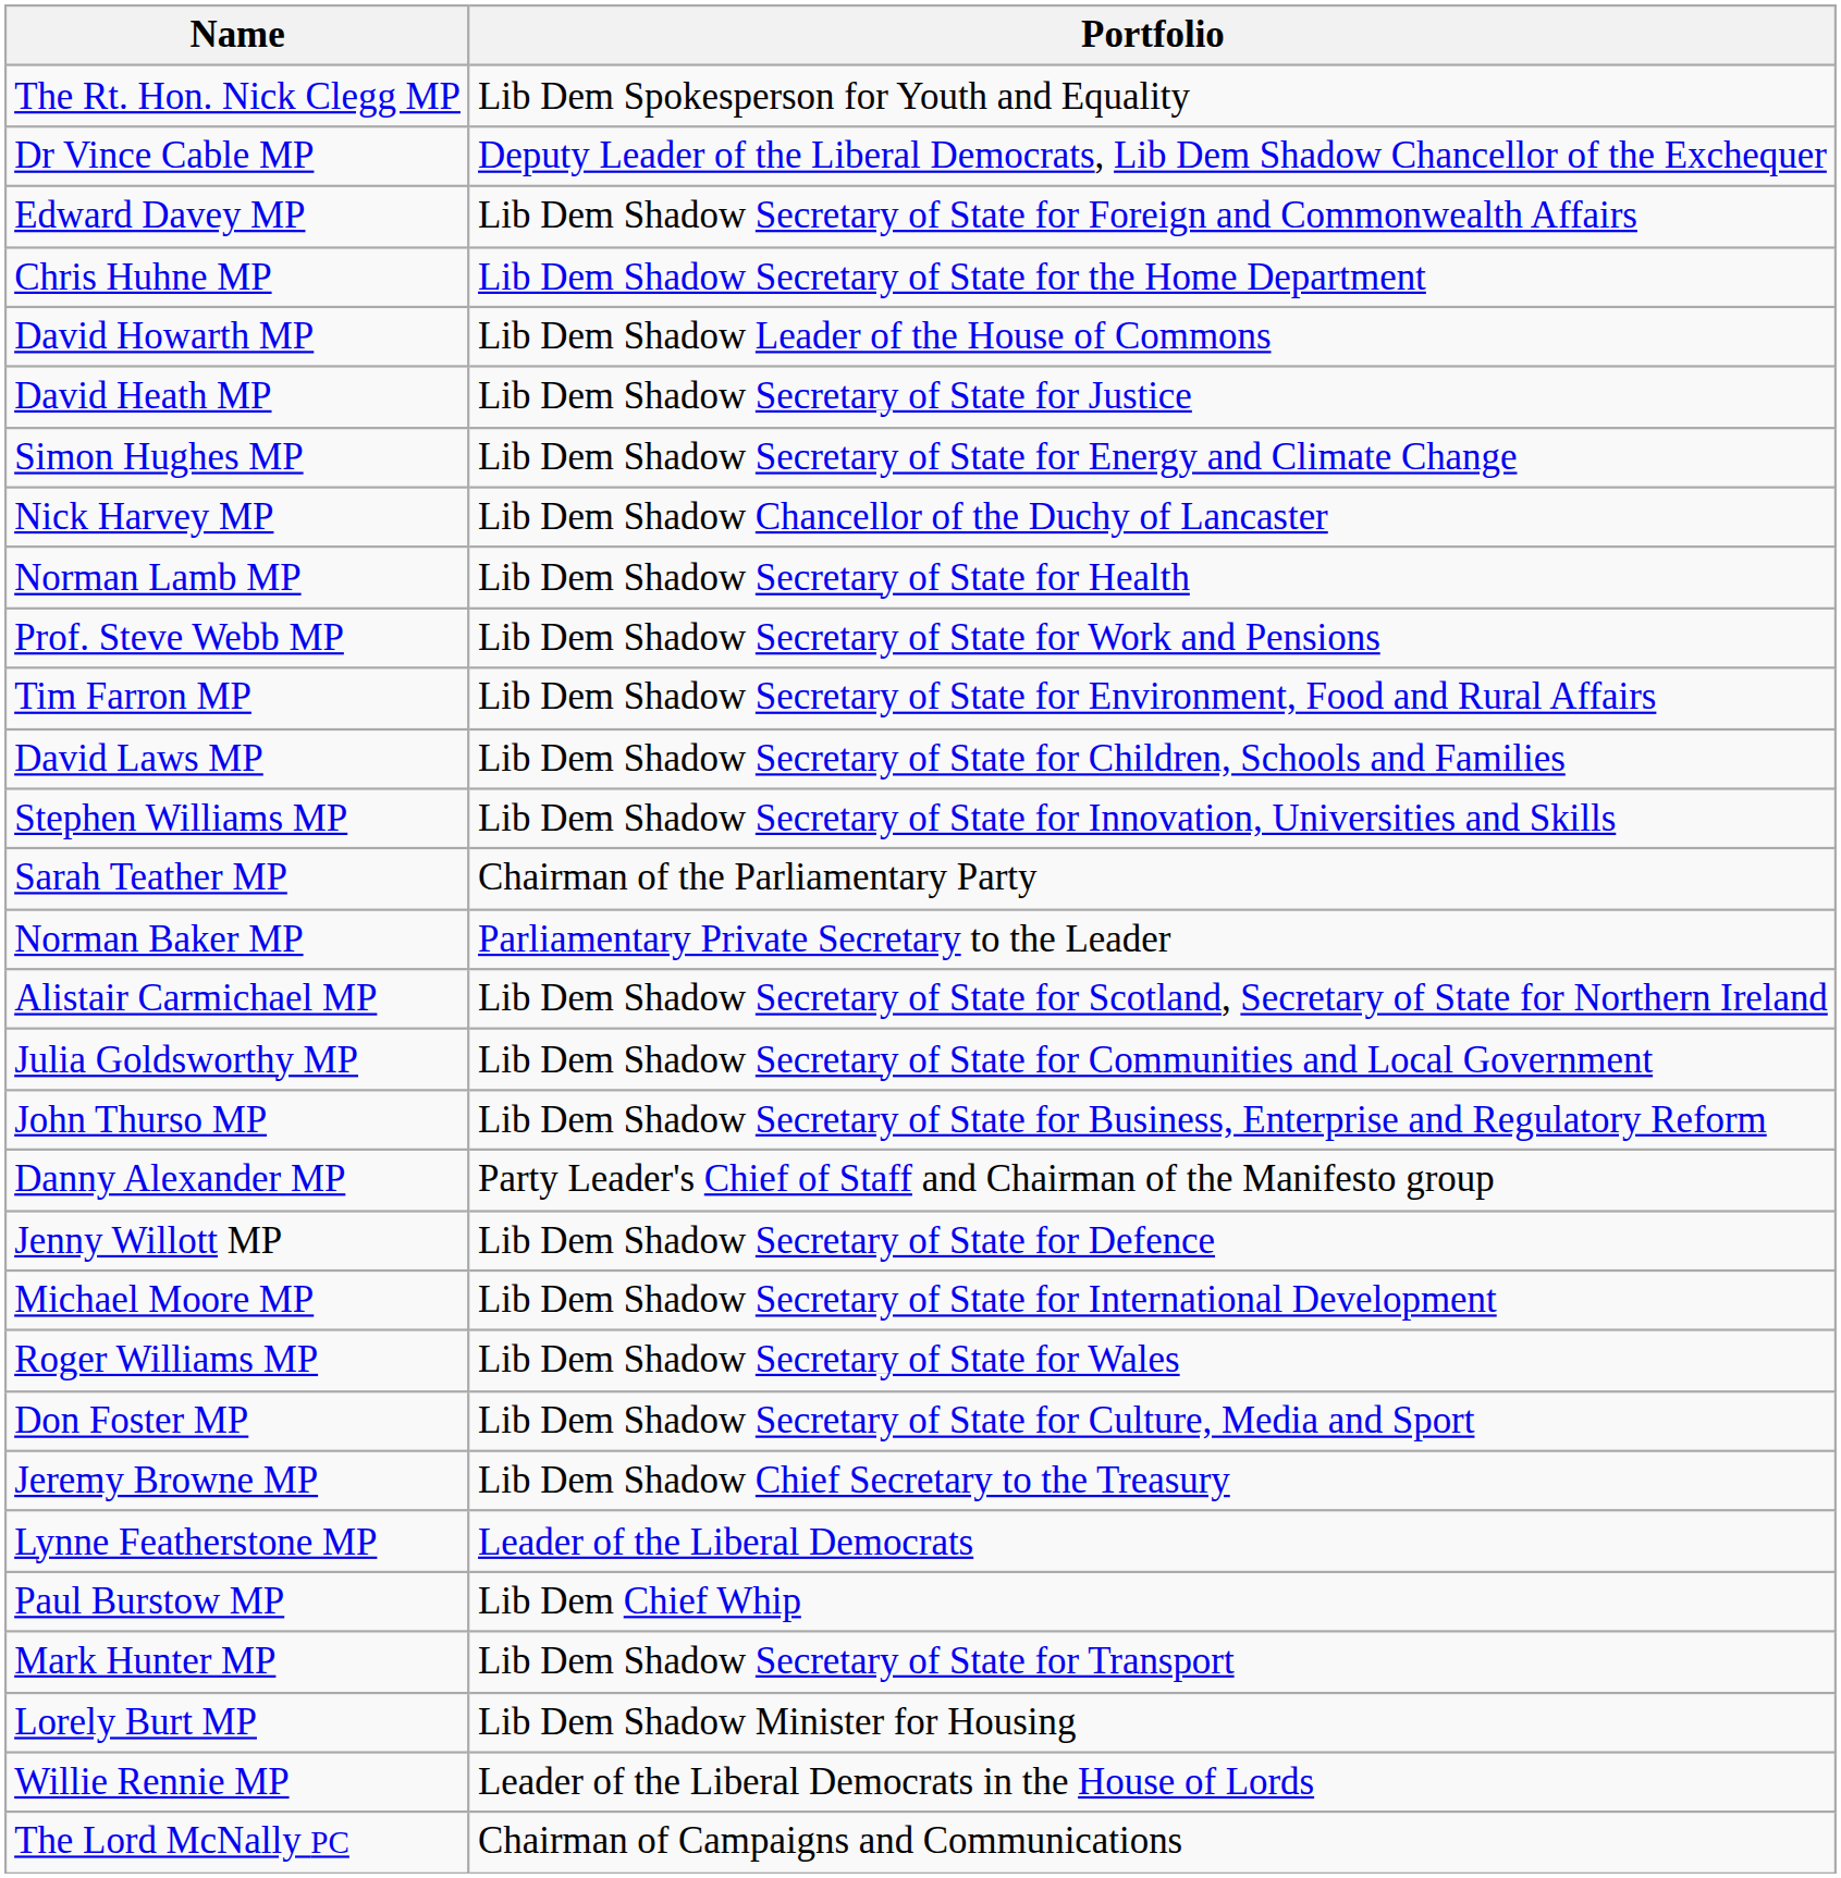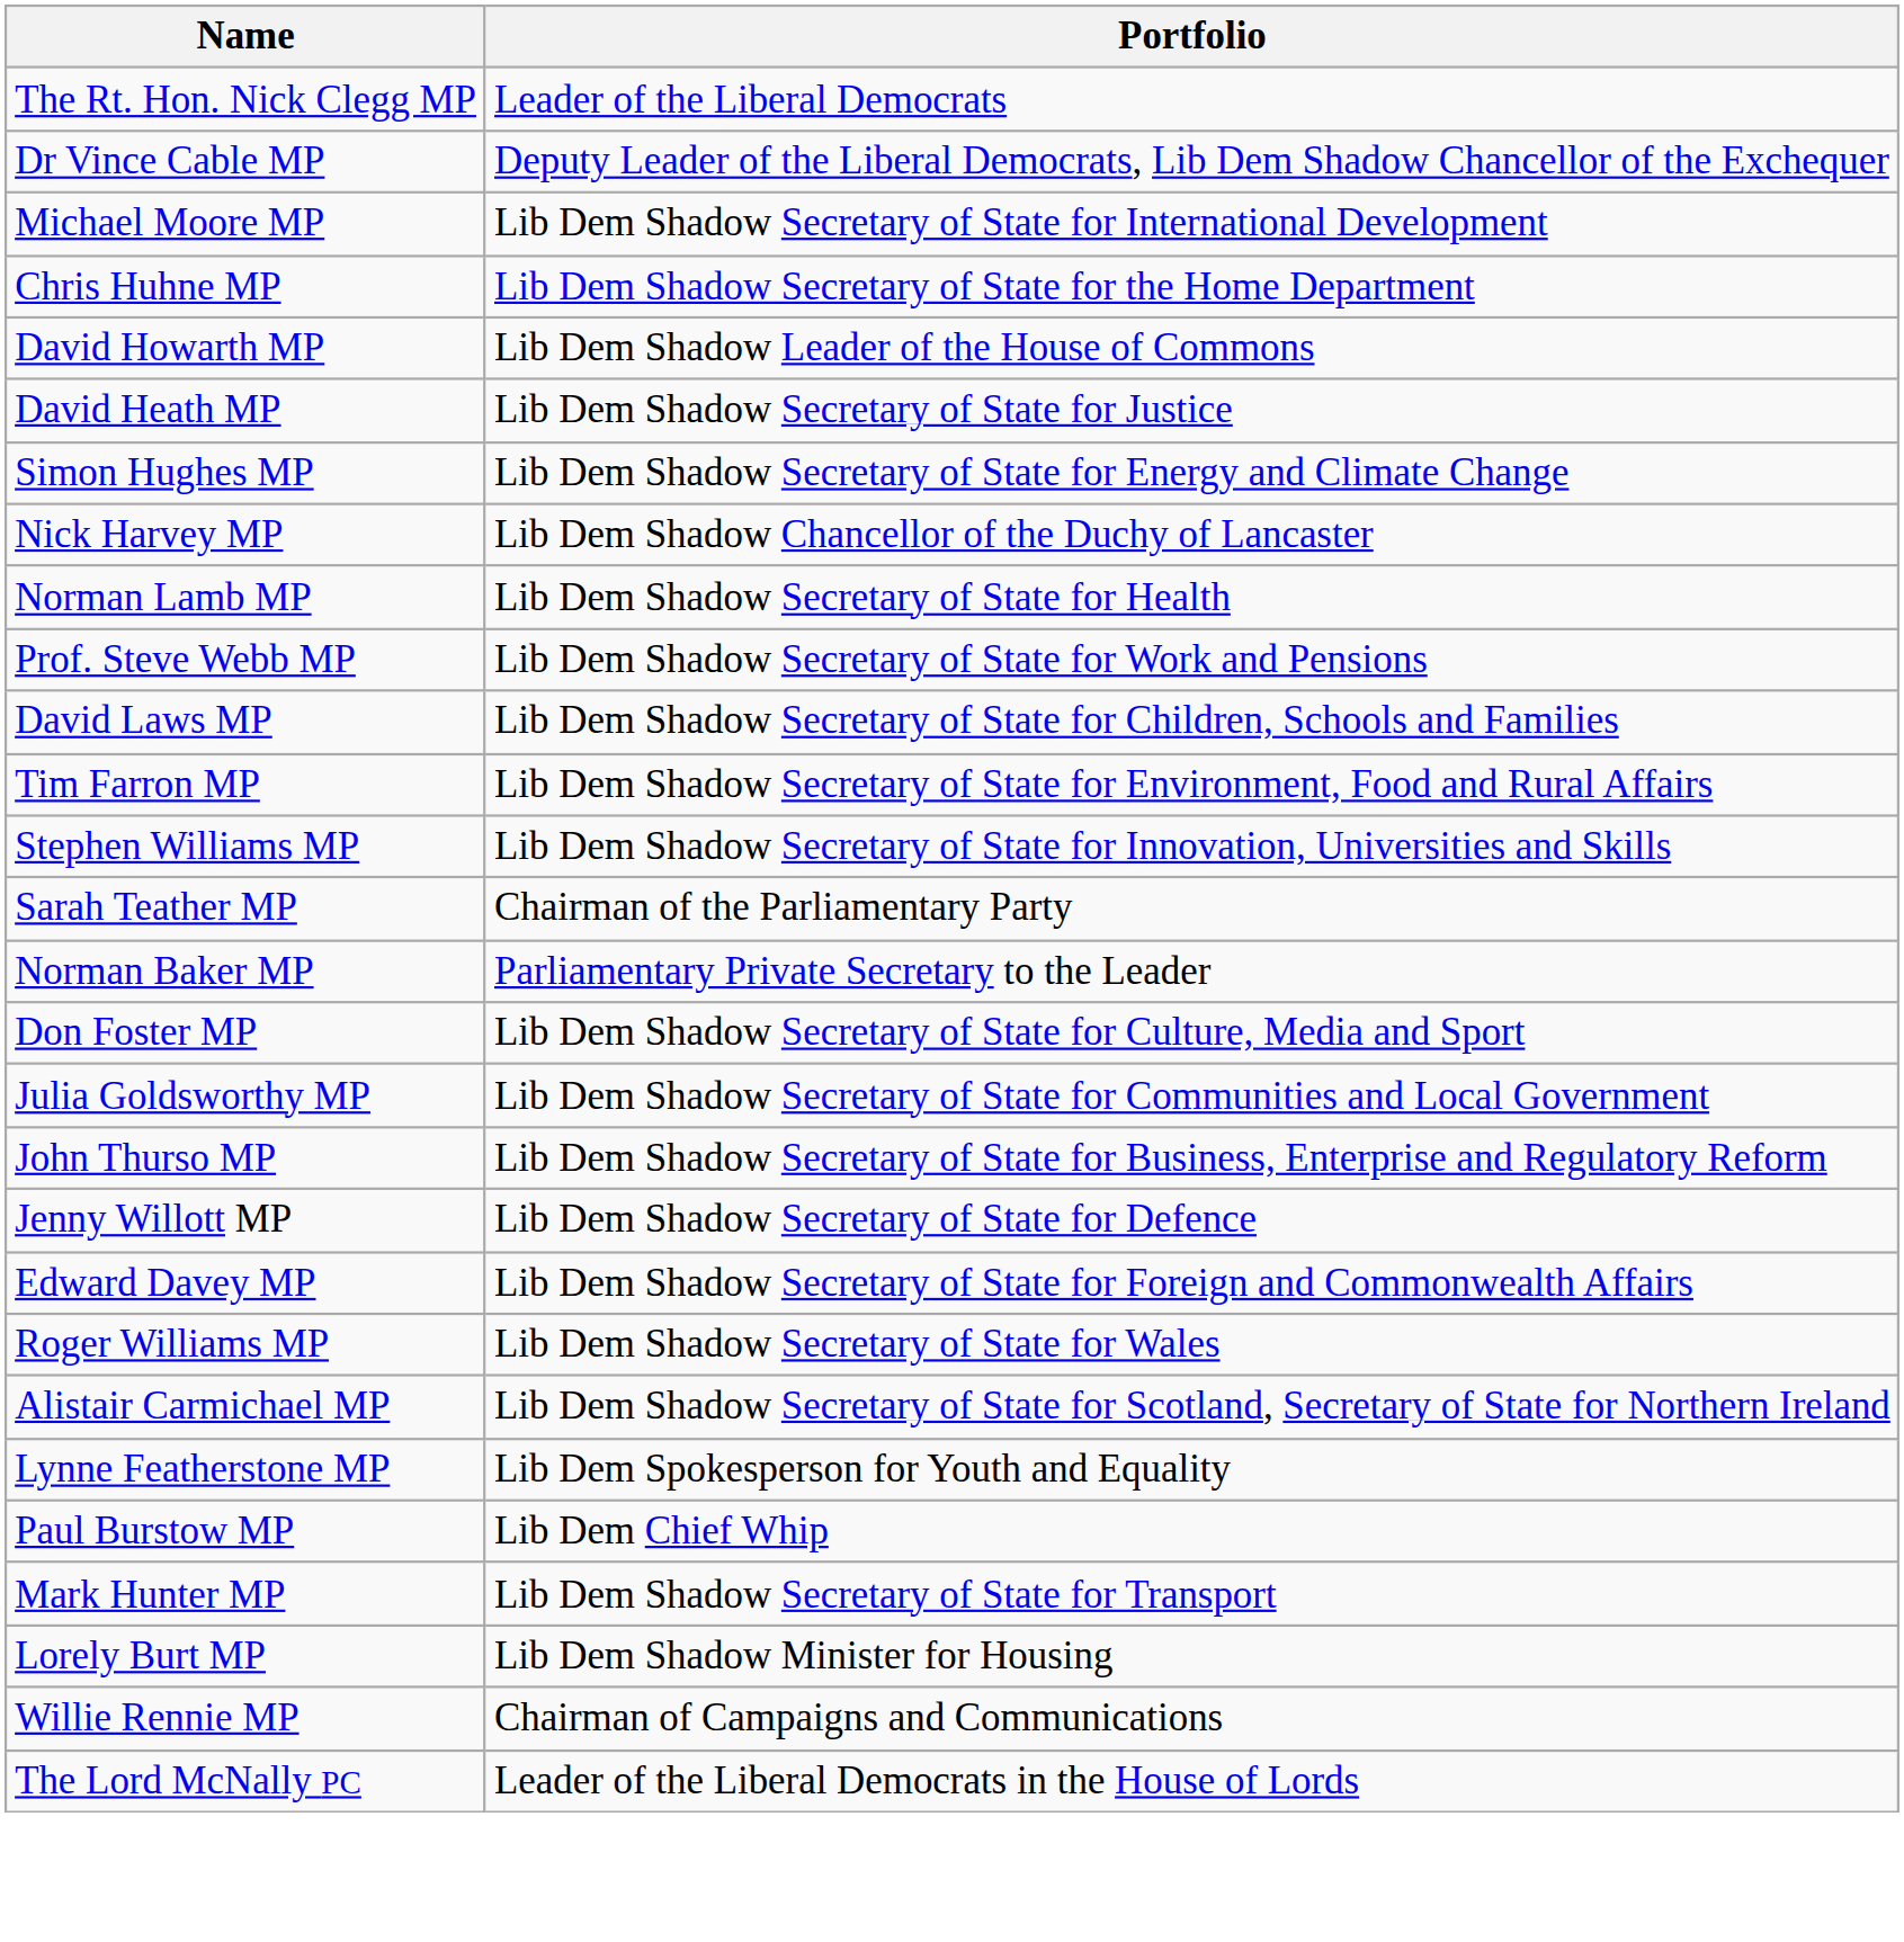The Rt. Hon. Nick Clegg MP | Portfolio: Lib Dem Spokesperson for Youth and Equality -> Leader of the Liberal Democrats
rows swapped: Edward Davey MP <-> Michael Moore MP
rows swapped: Tim Farron MP <-> David Laws MP
rows swapped: Don Foster MP <-> Alistair Carmichael MP
- row: Danny Alexander MP | Party Leader's Chief of Staff and Chairman of the Manifesto group
- row: Jeremy Browne MP | Lib Dem Shadow Chief Secretary to the Treasury
Lynne Featherstone MP | Portfolio: Leader of the Liberal Democrats -> Lib Dem Spokesperson for Youth and Equality
Willie Rennie MP | Portfolio: Leader of the Liberal Democrats in the House of Lords -> Chairman of Campaigns and Communications
The Lord McNally PC | Portfolio: Chairman of Campaigns and Communications -> Leader of the Liberal Democrats in the House of Lords
